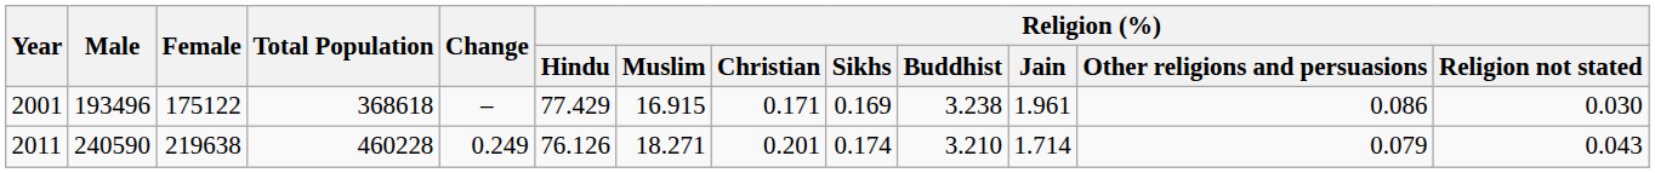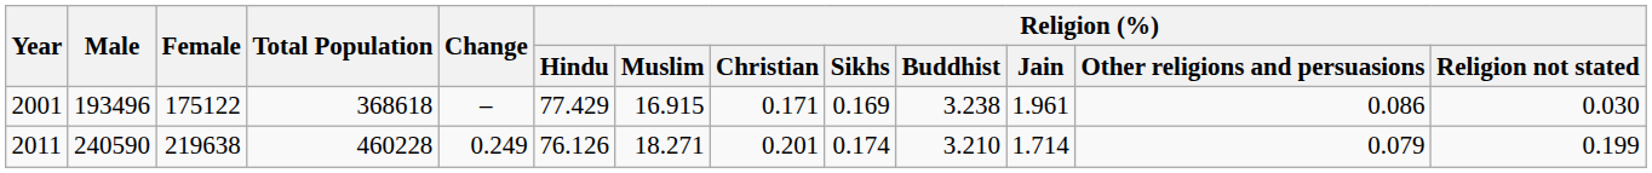2011 | Religion (%) / Religion not stated: 0.043 -> 0.199
